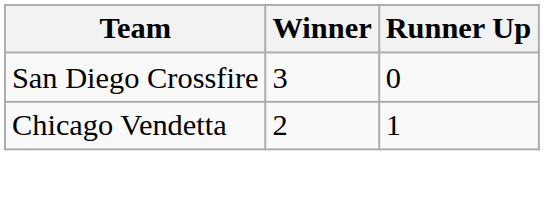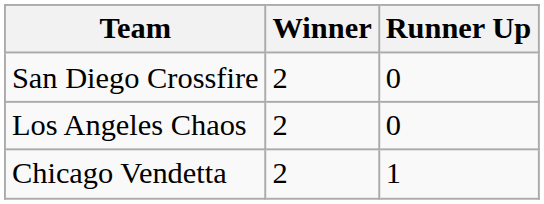San Diego Crossfire | Winner: 3 -> 2
+ row: Los Angeles Chaos | 2 | 0
